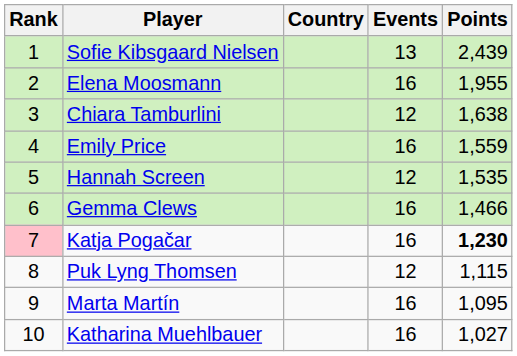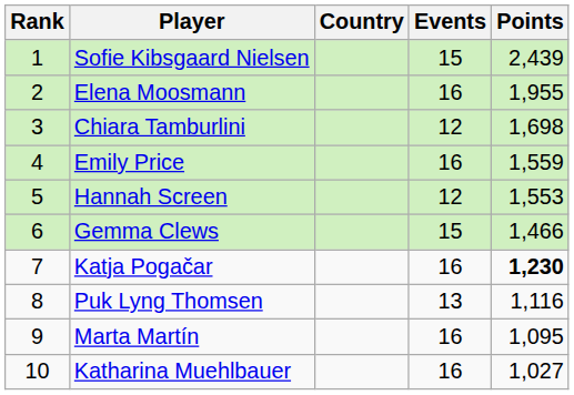Sofie Kibsgaard Nielsen | Events: 13 -> 15
Chiara Tamburlini | Points: 1,638 -> 1,698
Hannah Screen | Points: 1,535 -> 1,553
Gemma Clews | Events: 16 -> 15
Katja Pogačar | Rank: pink background -> no background
Puk Lyng Thomsen | Events: 12 -> 13
Puk Lyng Thomsen | Points: 1,115 -> 1,116
